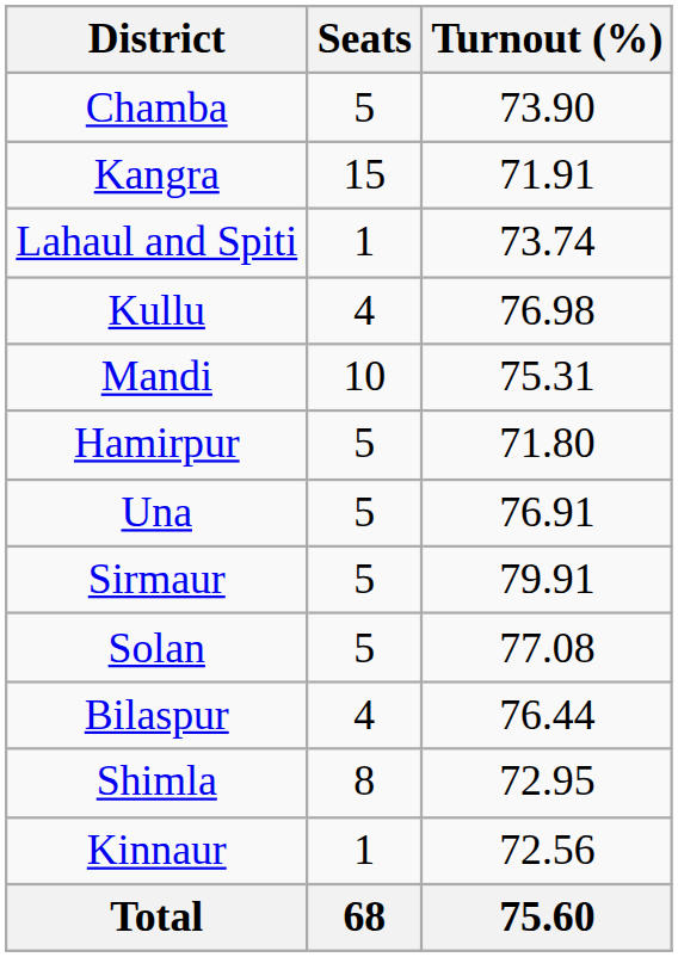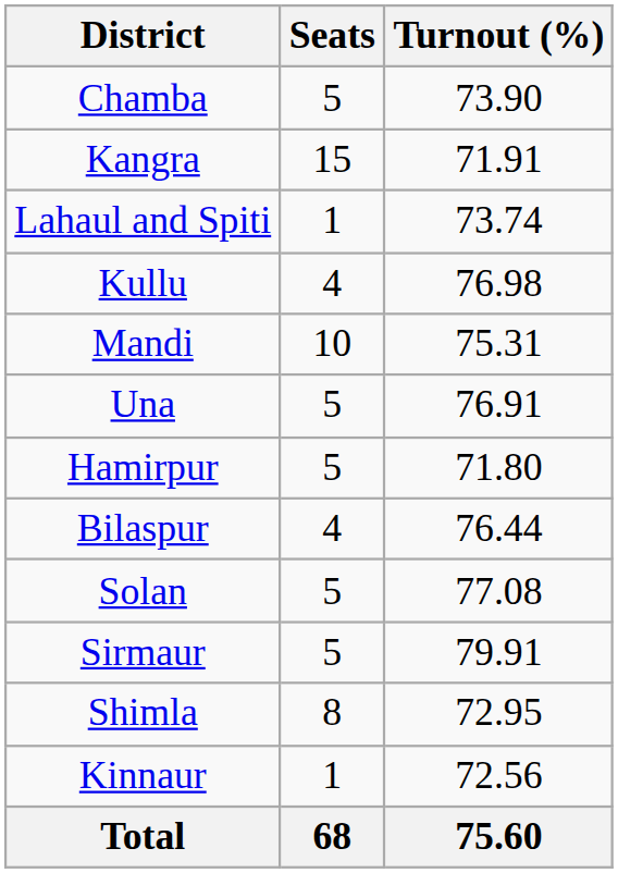rows swapped: Hamirpur <-> Una
rows swapped: Bilaspur <-> Sirmaur
